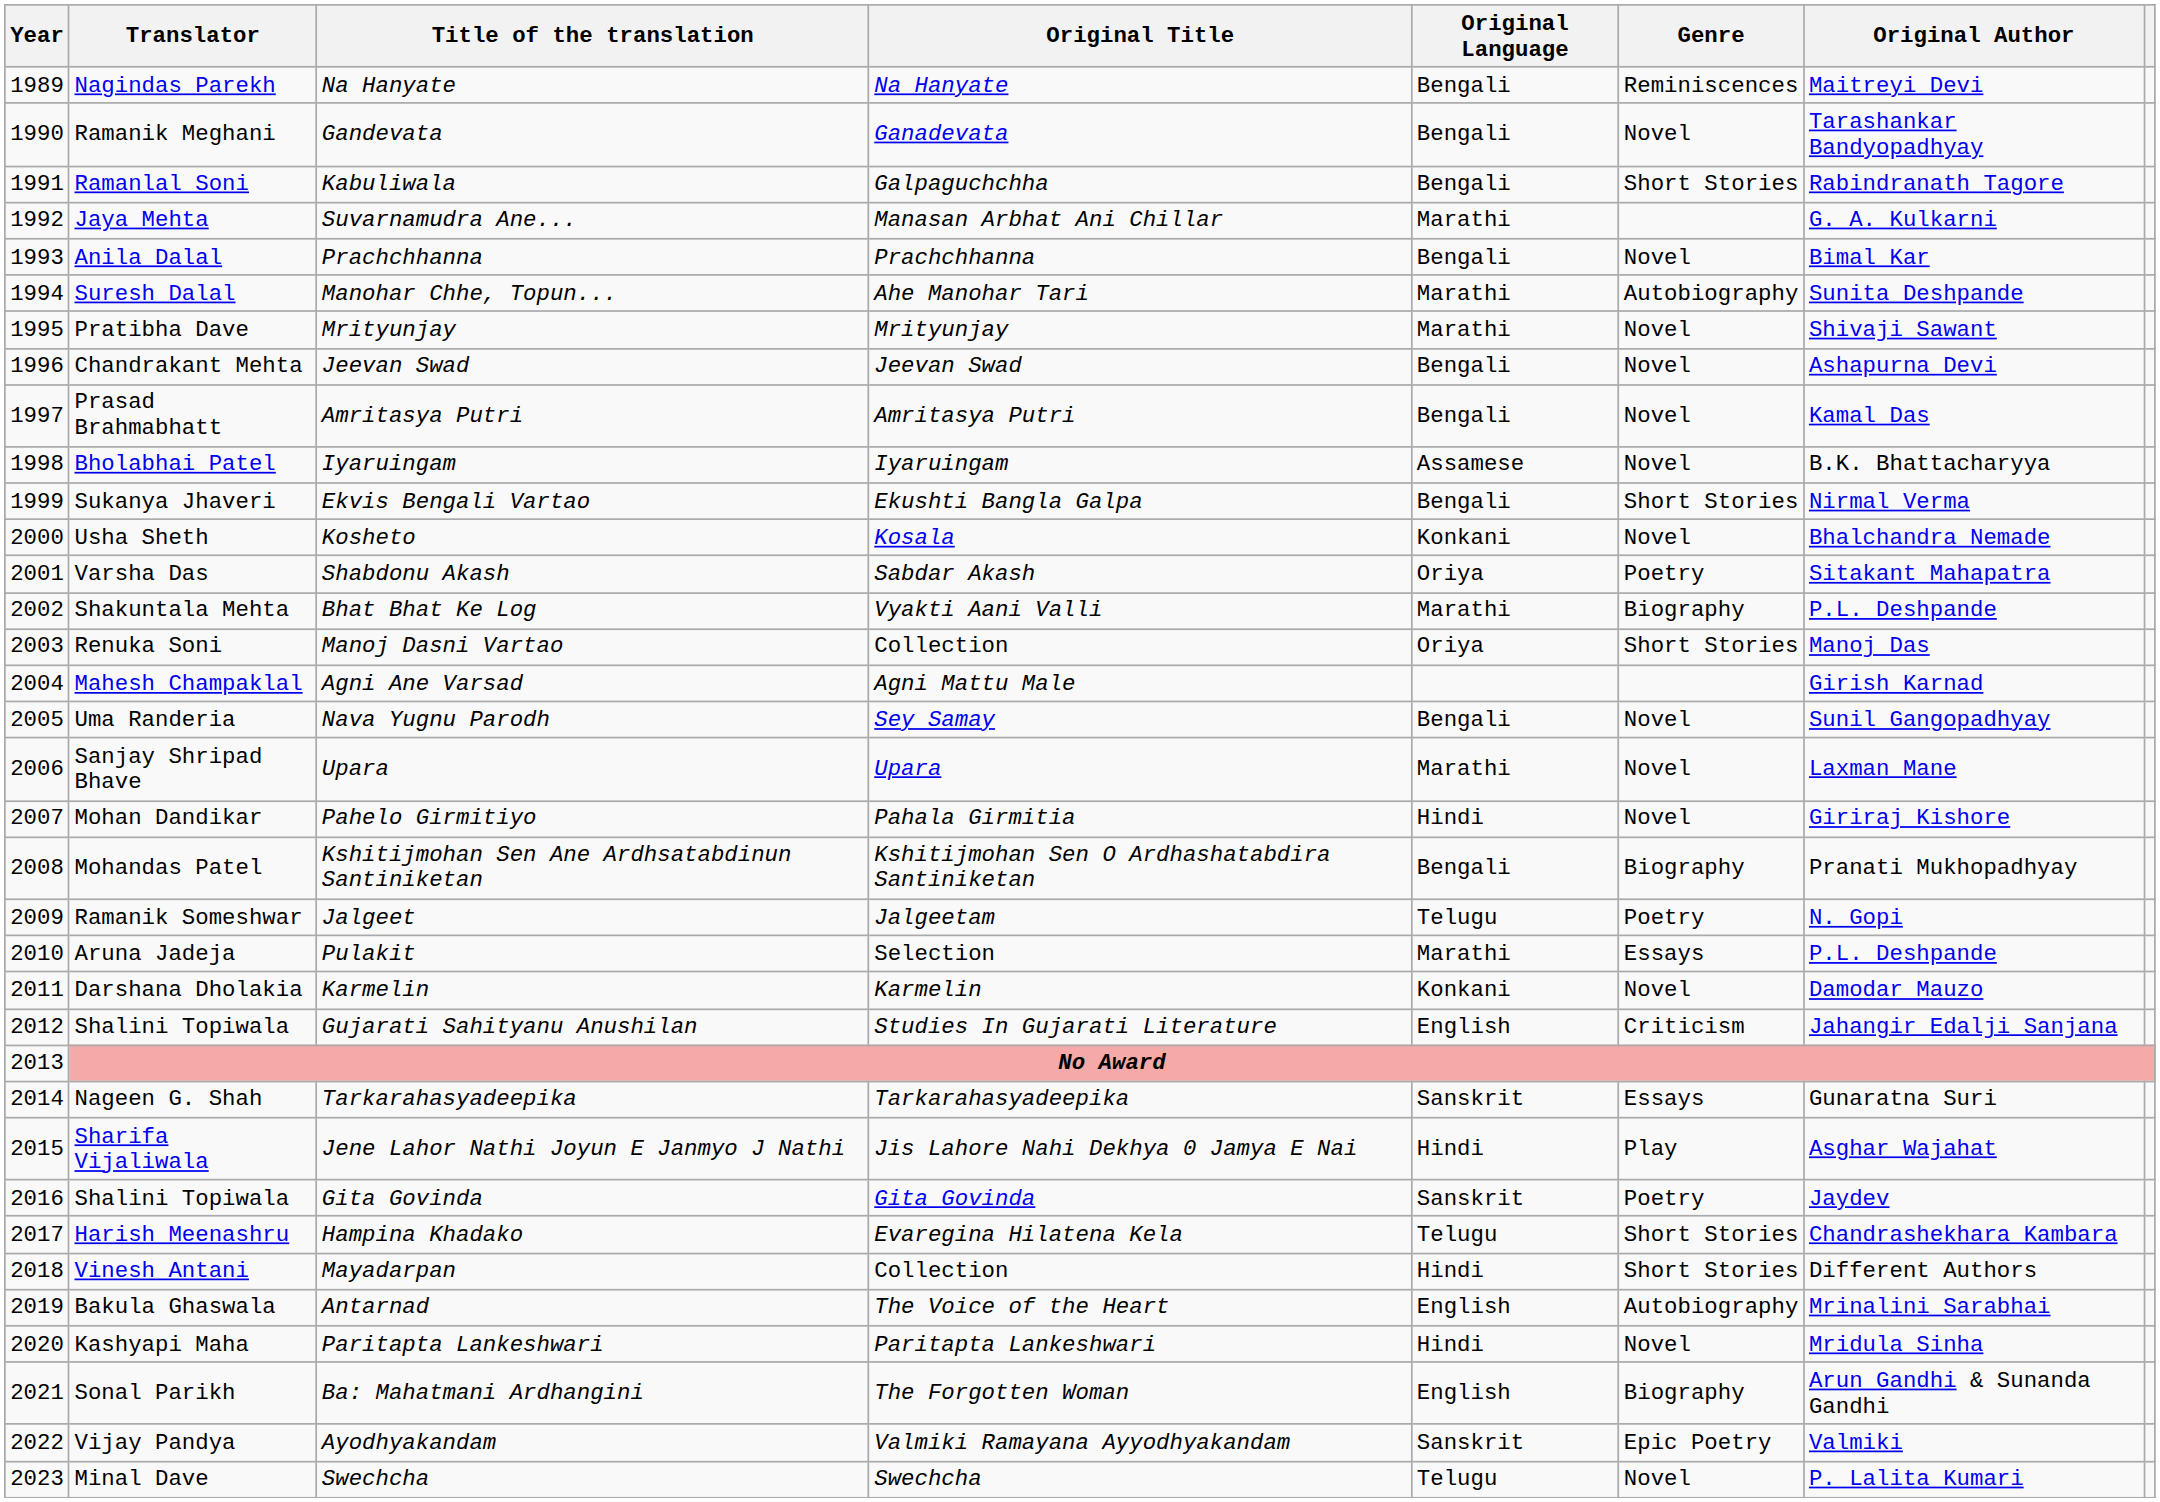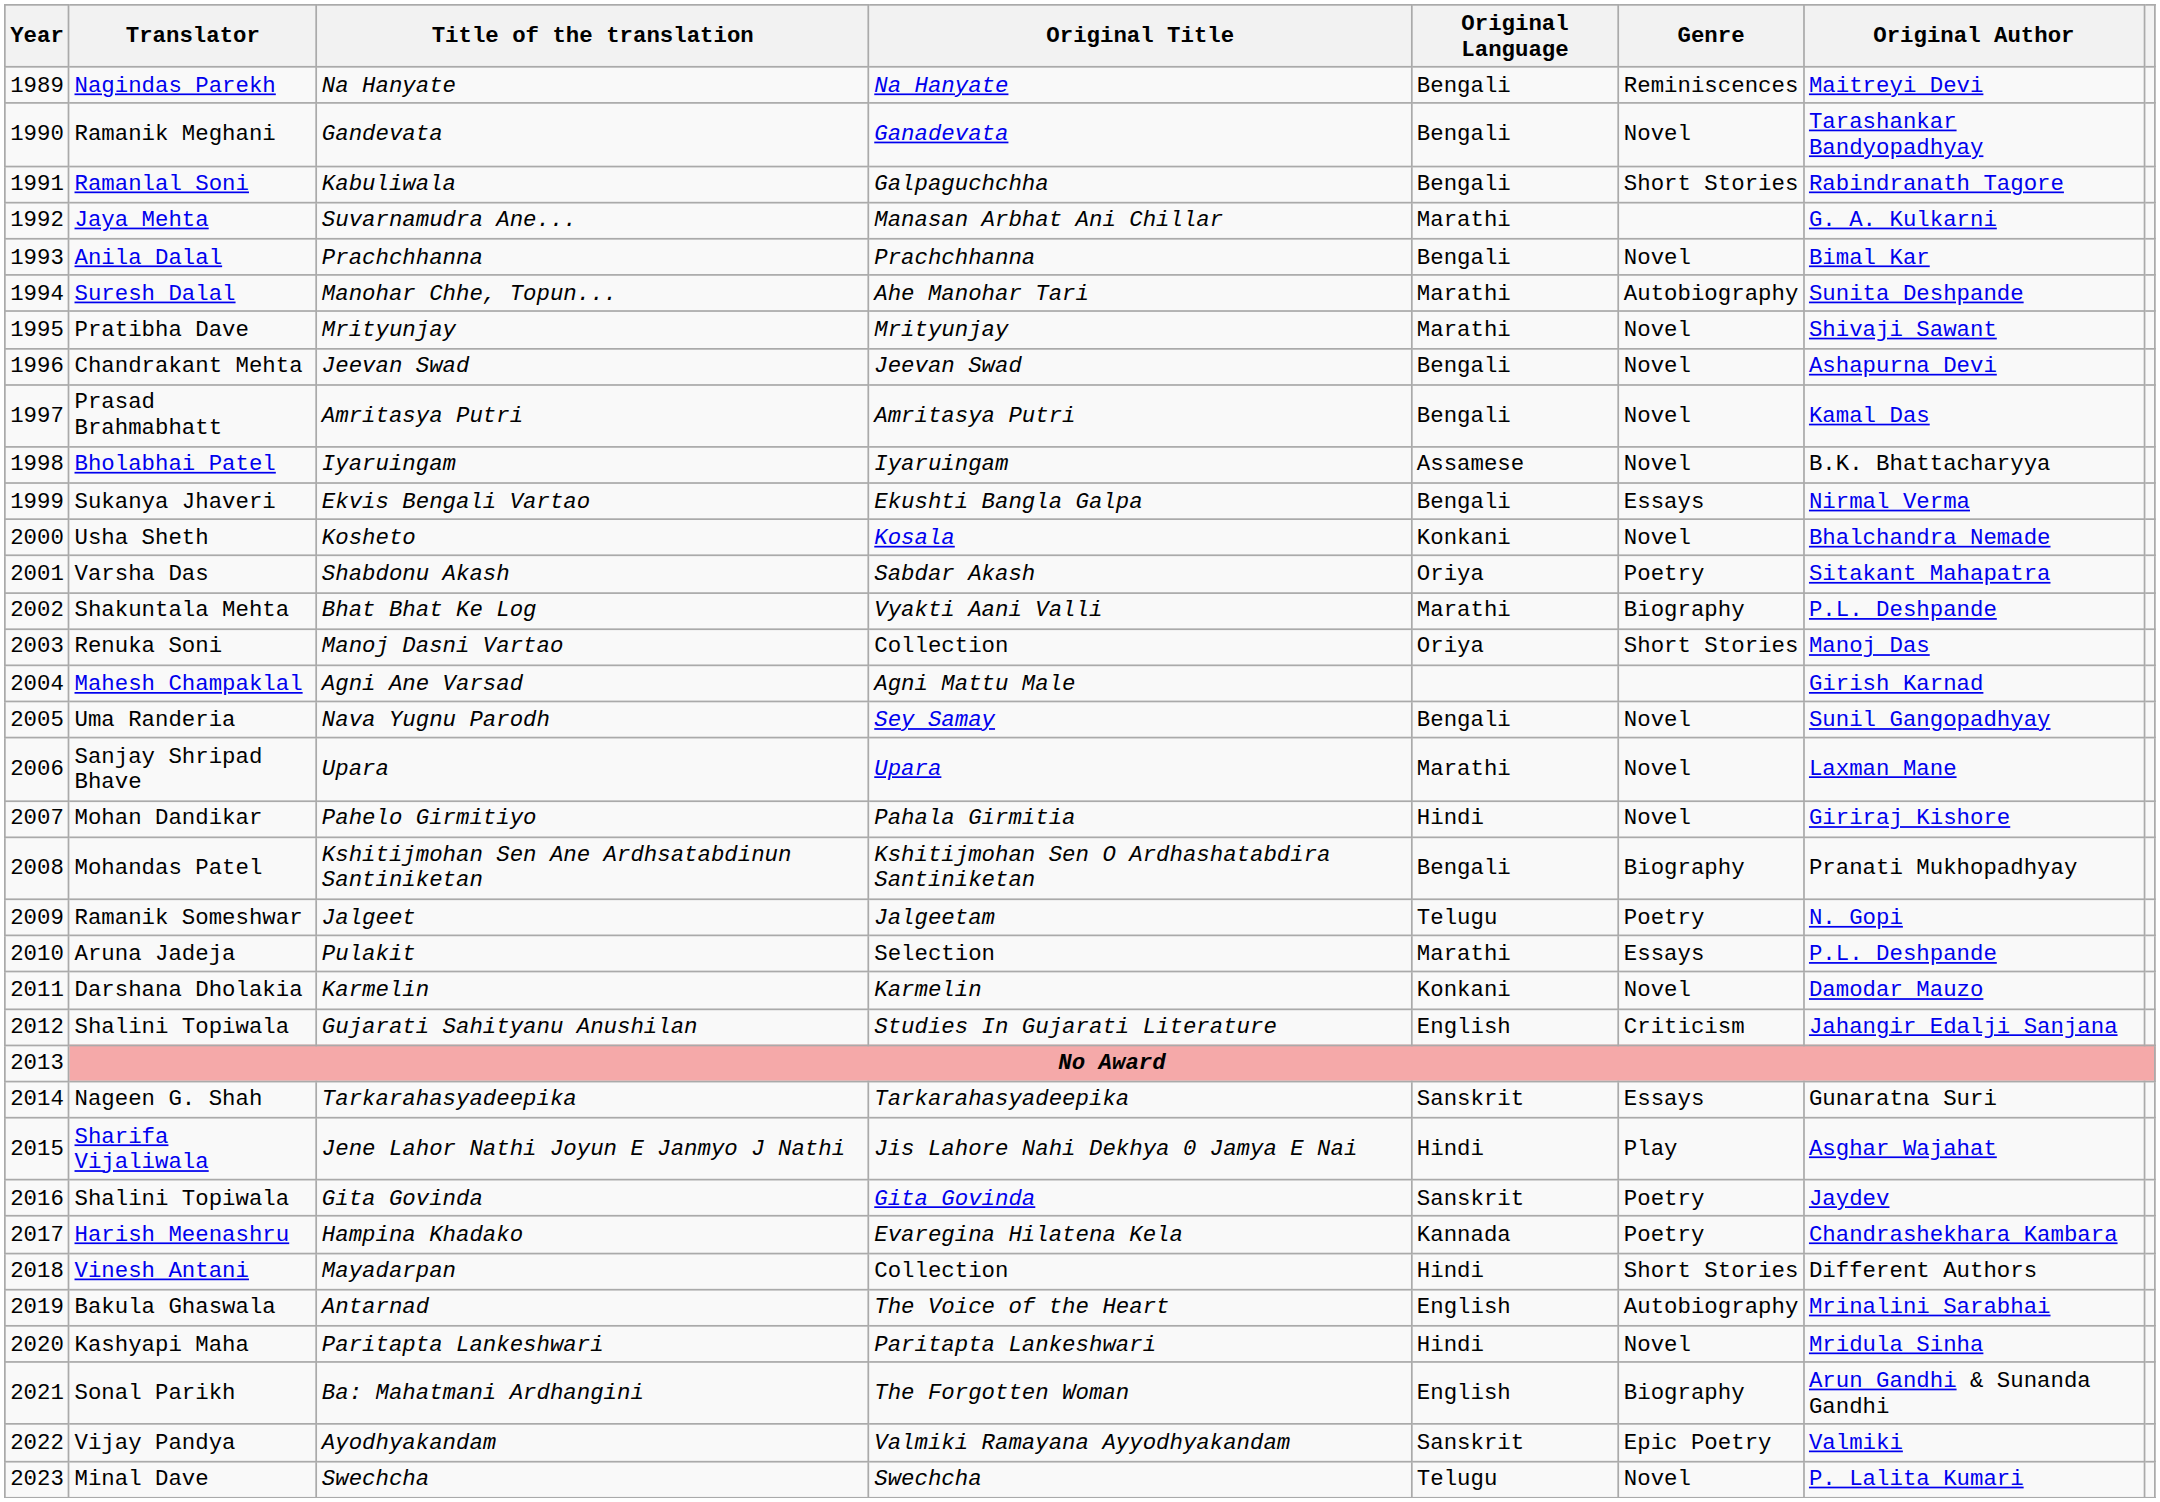Ekvis Bengali Vartao | Genre: Short Stories -> Essays
Hampina Khadako | Original Language: Telugu -> Kannada
Hampina Khadako | Genre: Short Stories -> Poetry
